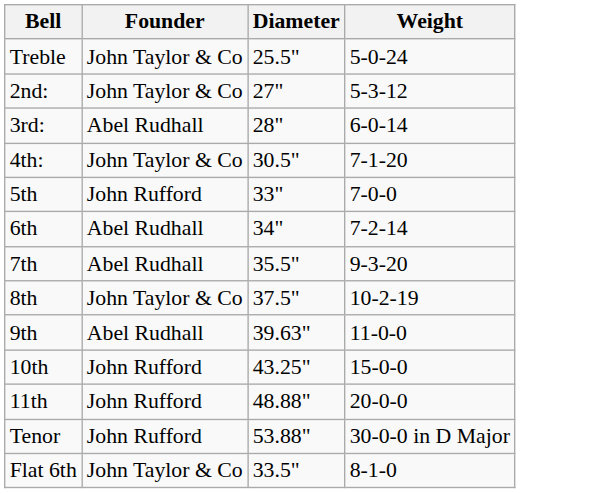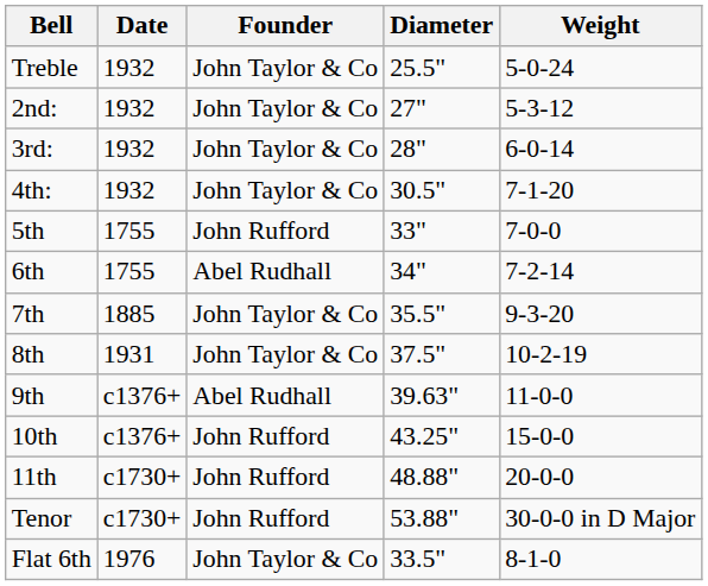+ column: Date | 1932 | 1932 | 1932 | 1932 | 1755 | 1755 | 1885 | 1931 | c1376+ | c1376+ | c1730+ | c1730+ | 1976
3rd: | Founder: Abel Rudhall -> John Taylor & Co
7th | Founder: Abel Rudhall -> John Taylor & Co
